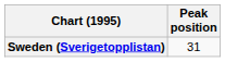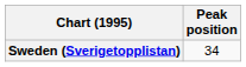Sweden (Sverigetopplistan) | Peak position: 31 -> 34
